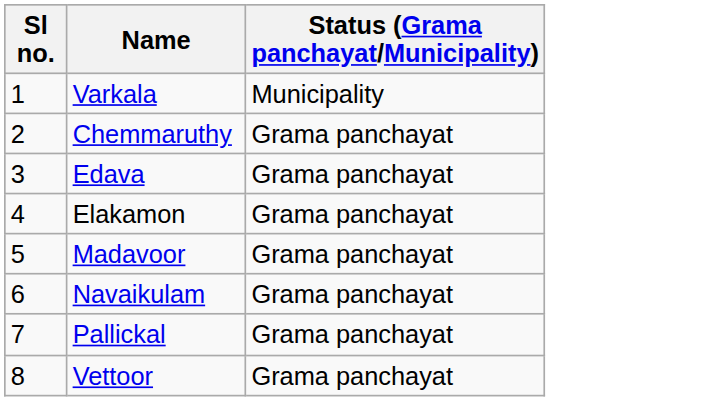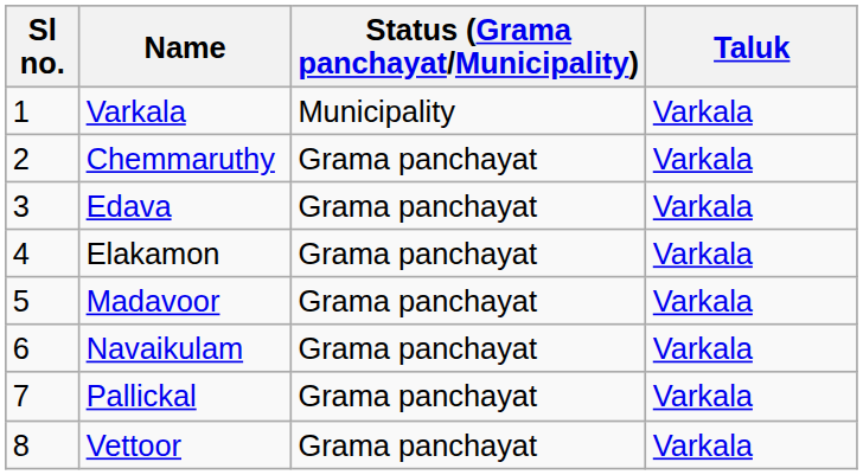+ column: Taluk | Varkala | Varkala | Varkala | Varkala | Varkala | Varkala | Varkala | Varkala
